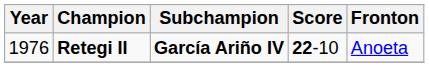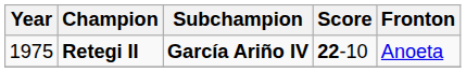Retegi II | Year: 1976 -> 1975
